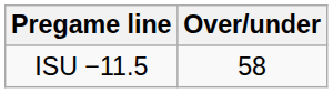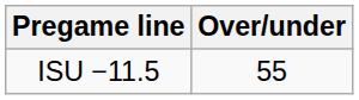ISU −11.5 | Over/under: 58 -> 55
